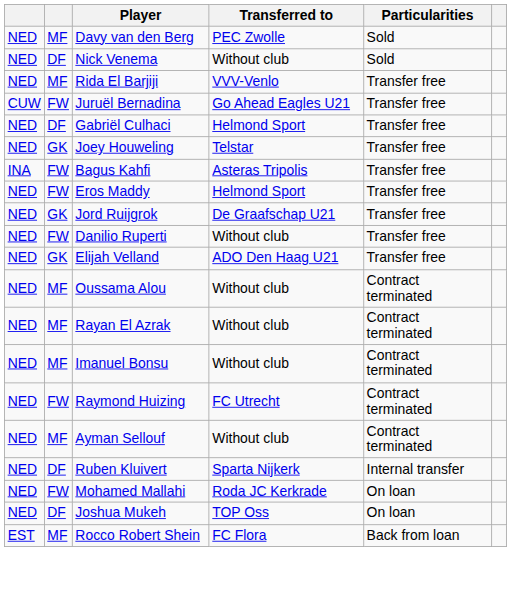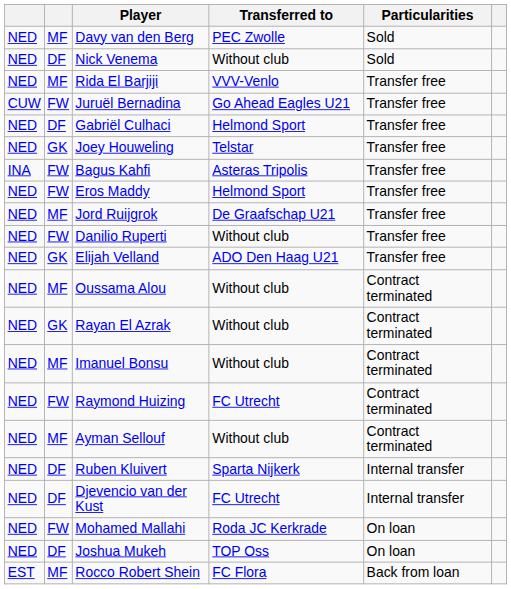Jord Ruijgrok | column 2: GK -> MF
Rayan El Azrak | column 2: MF -> GK
+ row: NED | DF | Djevencio van der Kust | FC Utrecht | Internal transfer
